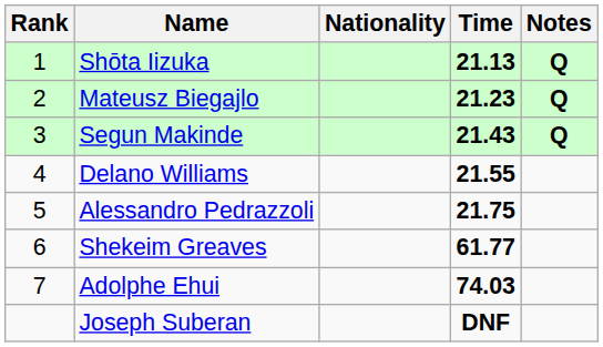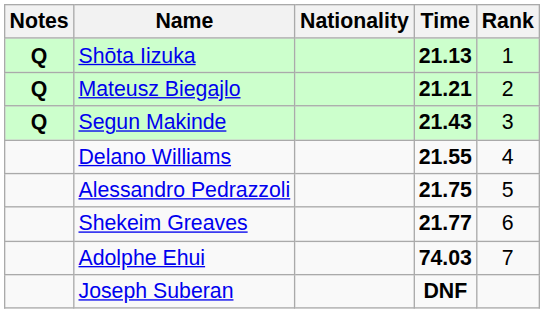columns swapped: Rank <-> Notes
Mateusz Biegajlo | Time: 21.23 -> 21.21
Shekeim Greaves | Time: 61.77 -> 21.77
